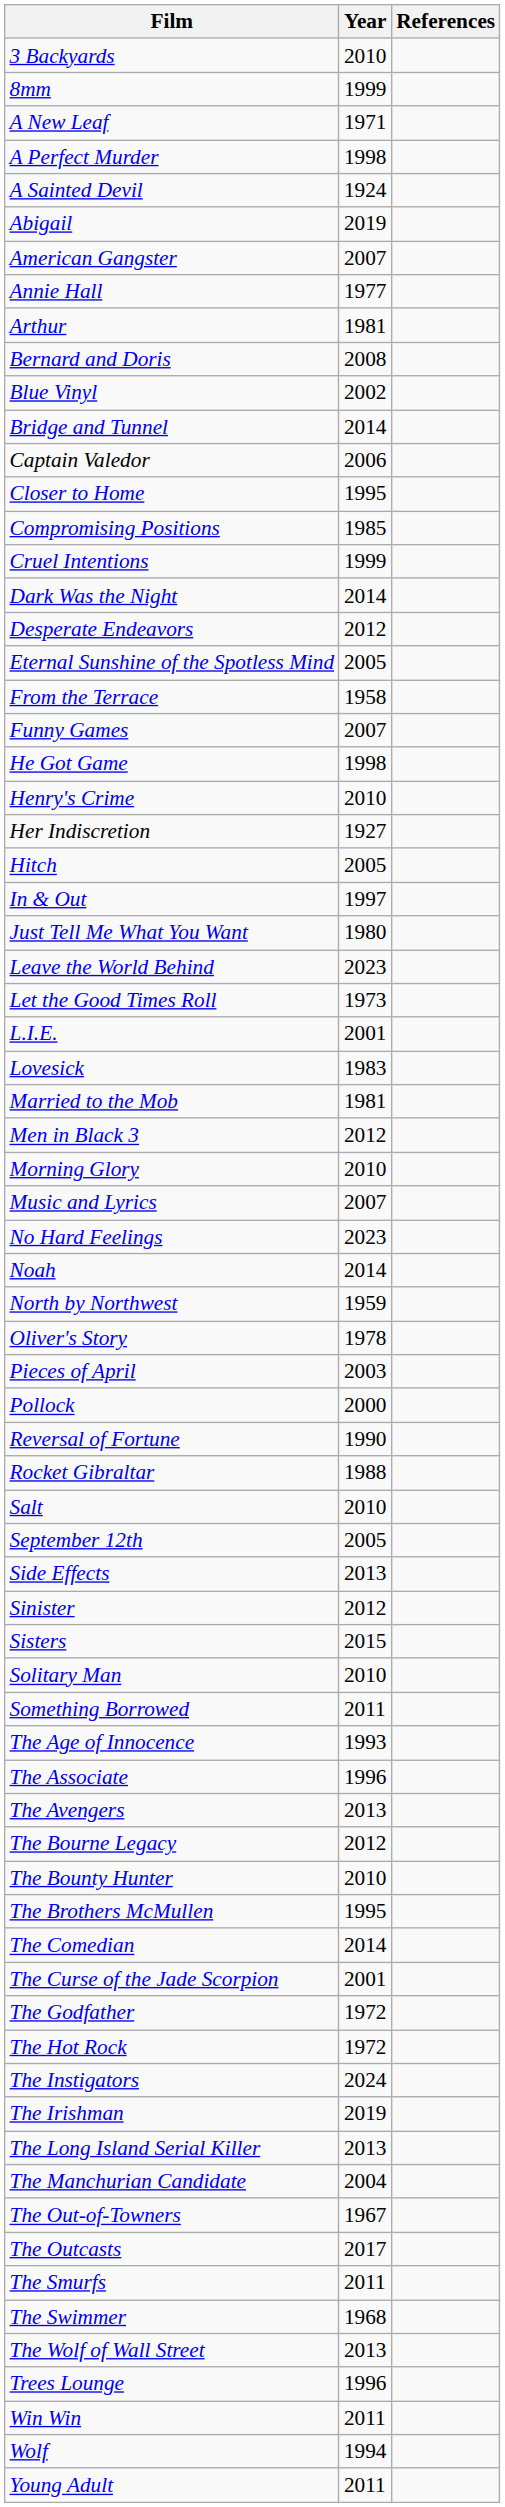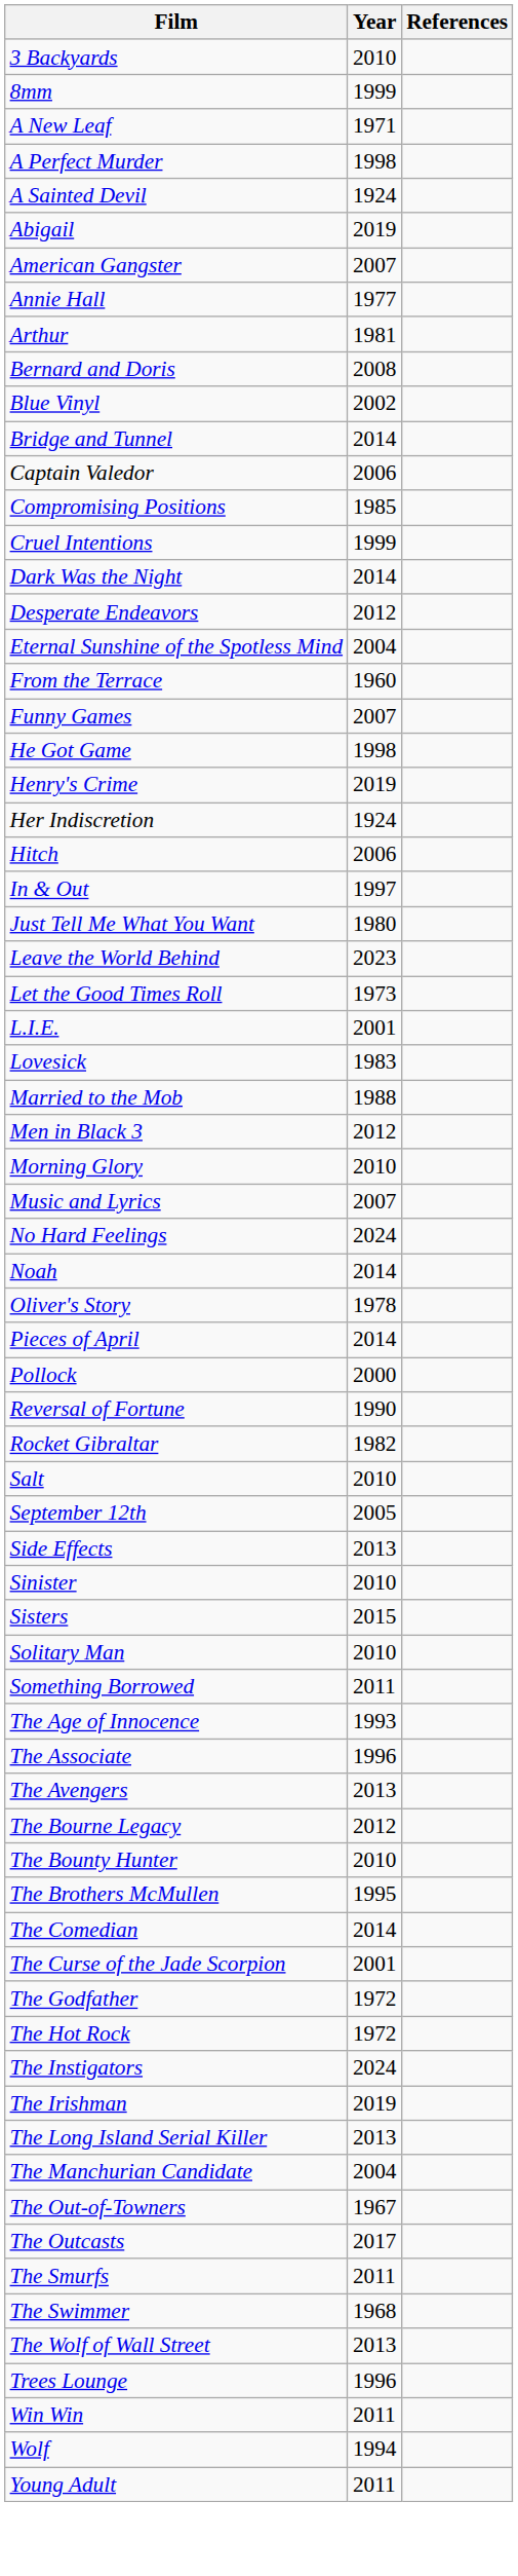- row: Closer to Home | 1995
Eternal Sunshine of the Spotless Mind | Year: 2005 -> 2004
From the Terrace | Year: 1958 -> 1960
Henry's Crime | Year: 2010 -> 2019
Her Indiscretion | Year: 1927 -> 1924
Hitch | Year: 2005 -> 2006
Married to the Mob | Year: 1981 -> 1988
No Hard Feelings | Year: 2023 -> 2024
- row: North by Northwest | 1959
Pieces of April | Year: 2003 -> 2014
Rocket Gibraltar | Year: 1988 -> 1982
Sinister | Year: 2012 -> 2010
